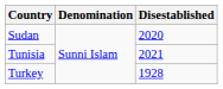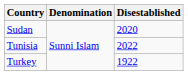Tunisia | Disestablished: 2021 -> 2022
Turkey | Disestablished: 1928 -> 1922
